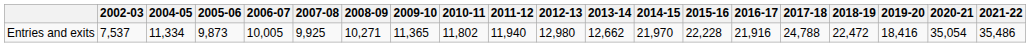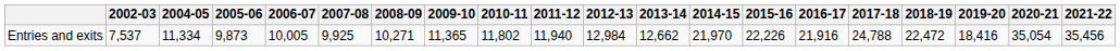Entries and exits | 2012-13: 12,980 -> 12,984
Entries and exits | 2015-16: 22,228 -> 22,226
Entries and exits | 2021-22: 35,486 -> 35,456
